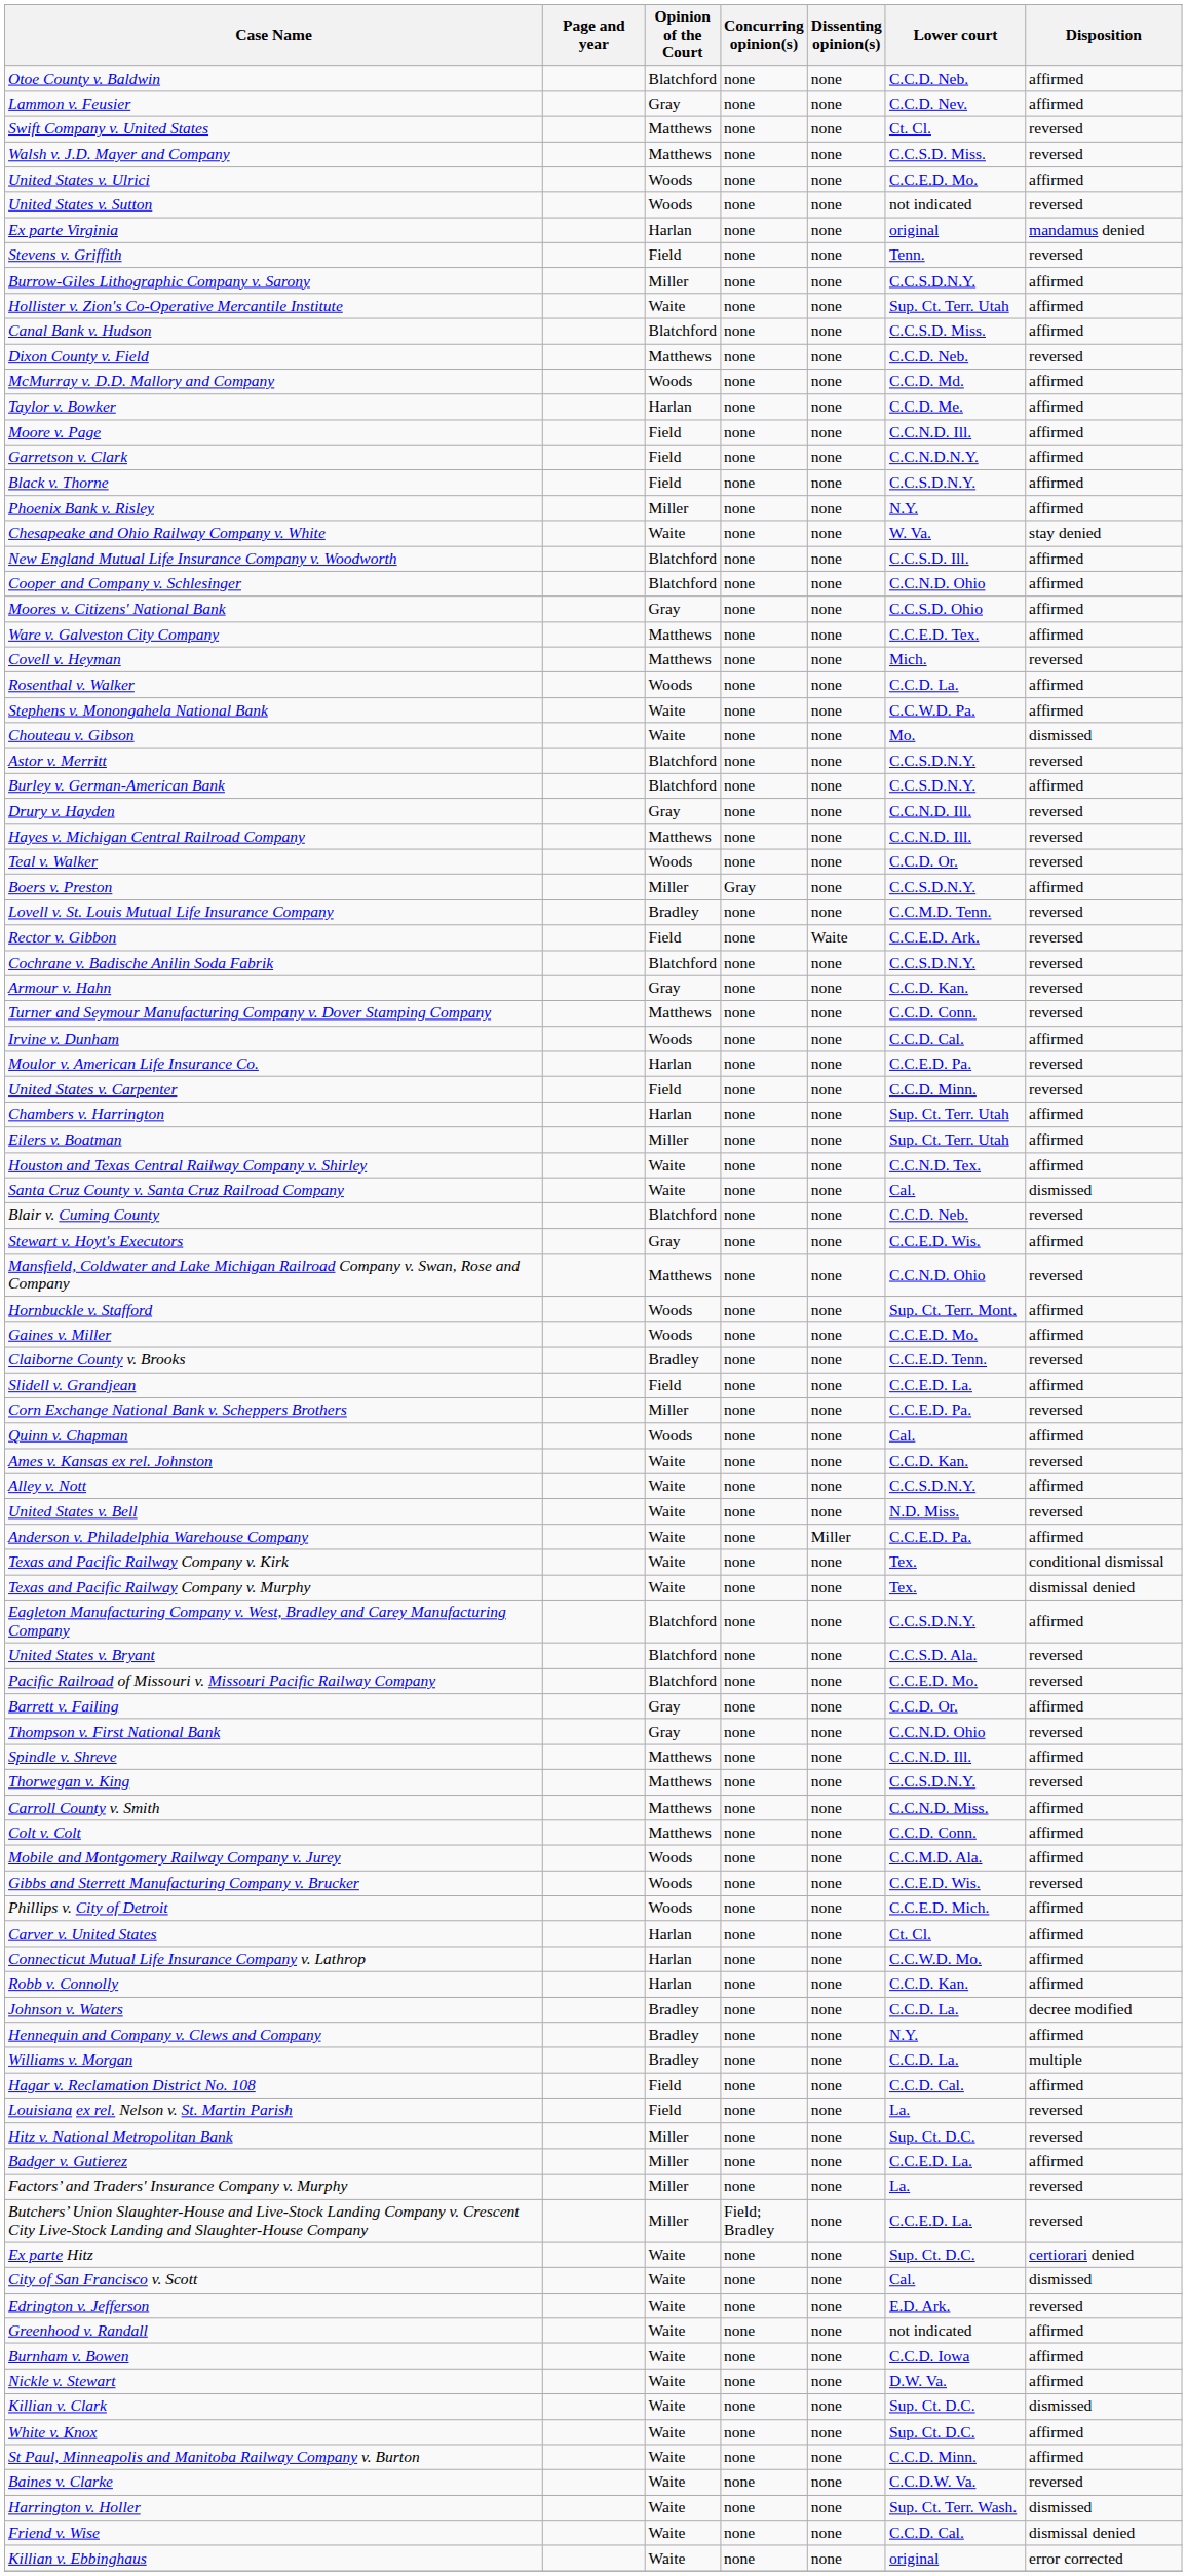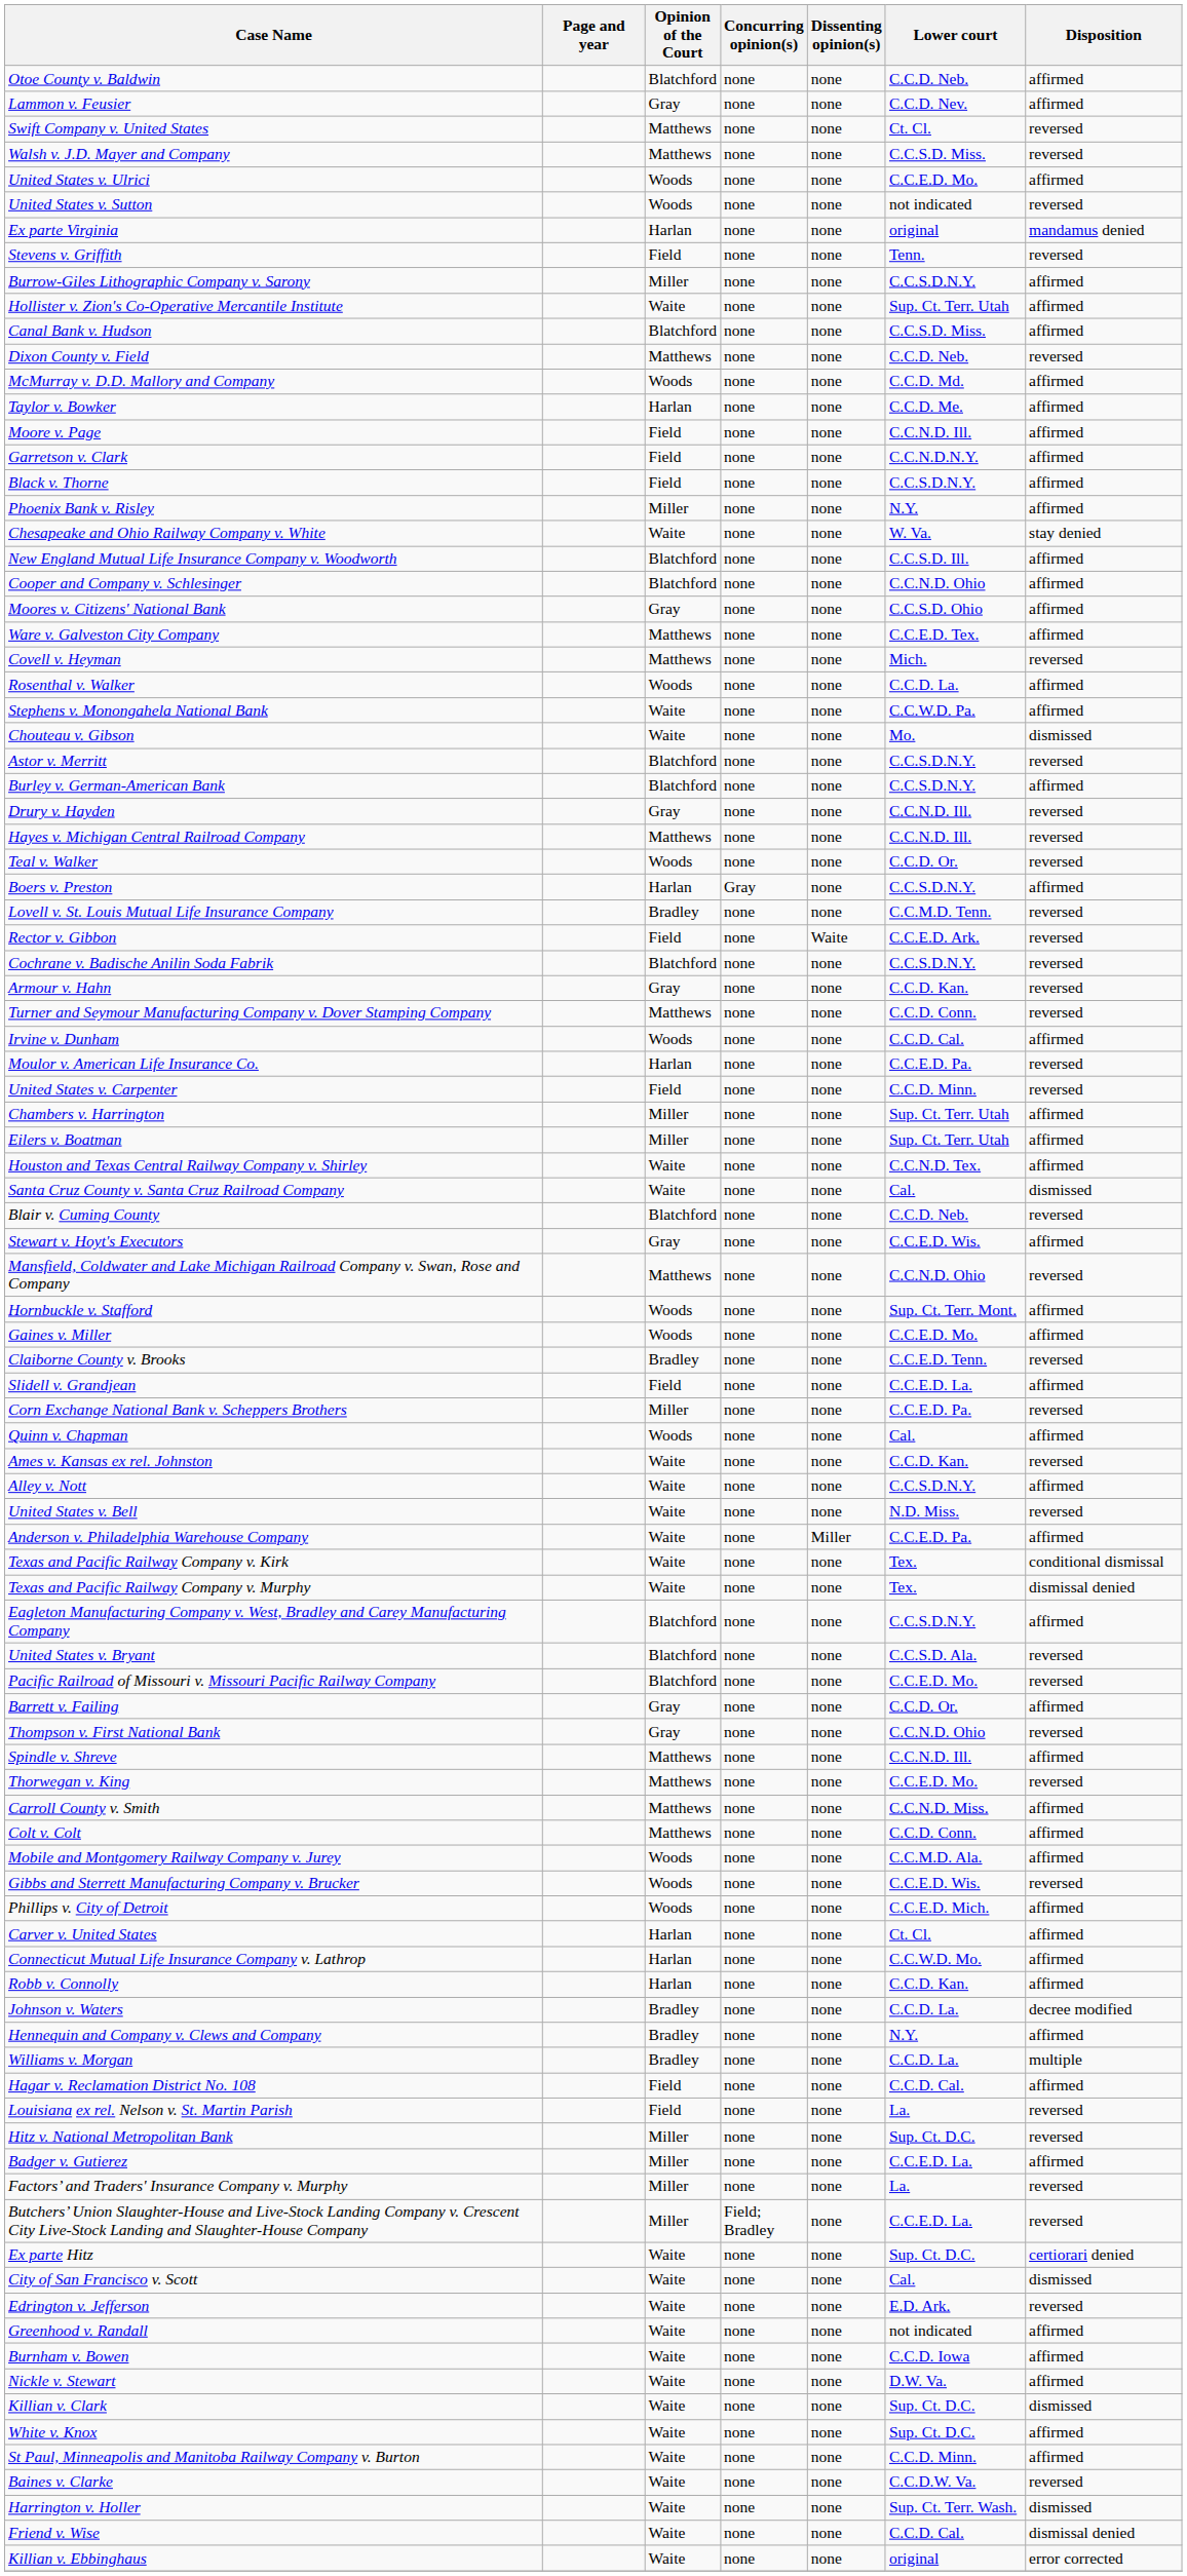Boers v. Preston | Opinion of the Court: Miller -> Harlan
Chambers v. Harrington | Opinion of the Court: Harlan -> Miller
Thorwegan v. King | Lower court: C.C.S.D.N.Y. -> C.C.E.D. Mo.
